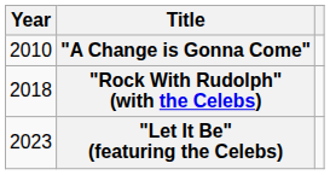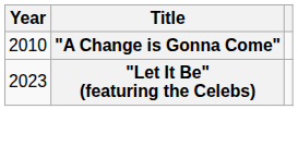- row: 2018 | "Rock With Rudolph" (with the Celebs)
